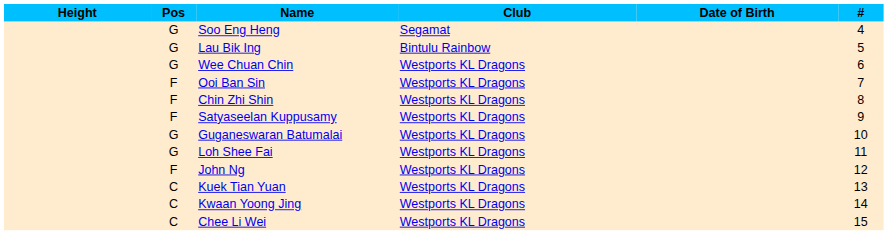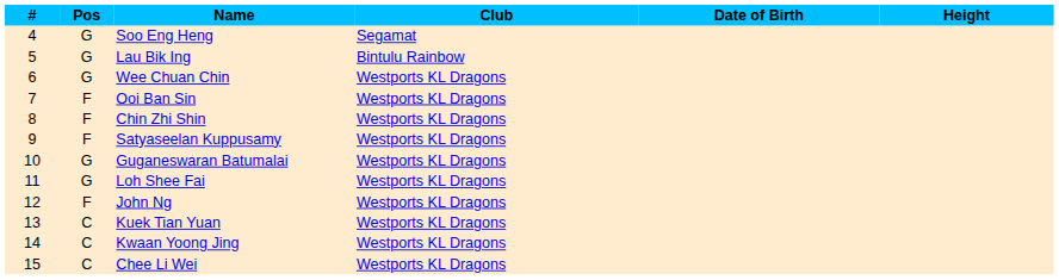columns swapped: # <-> Height
